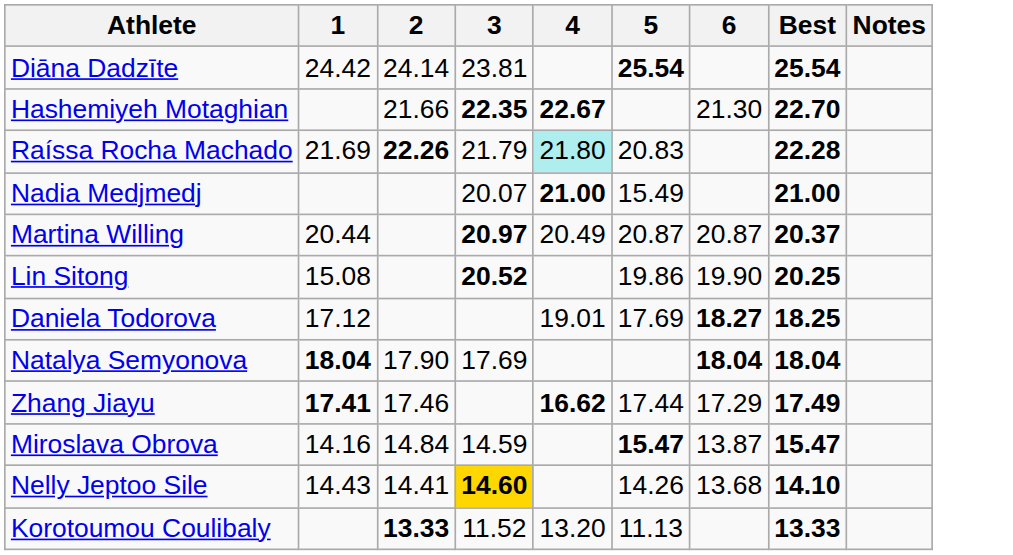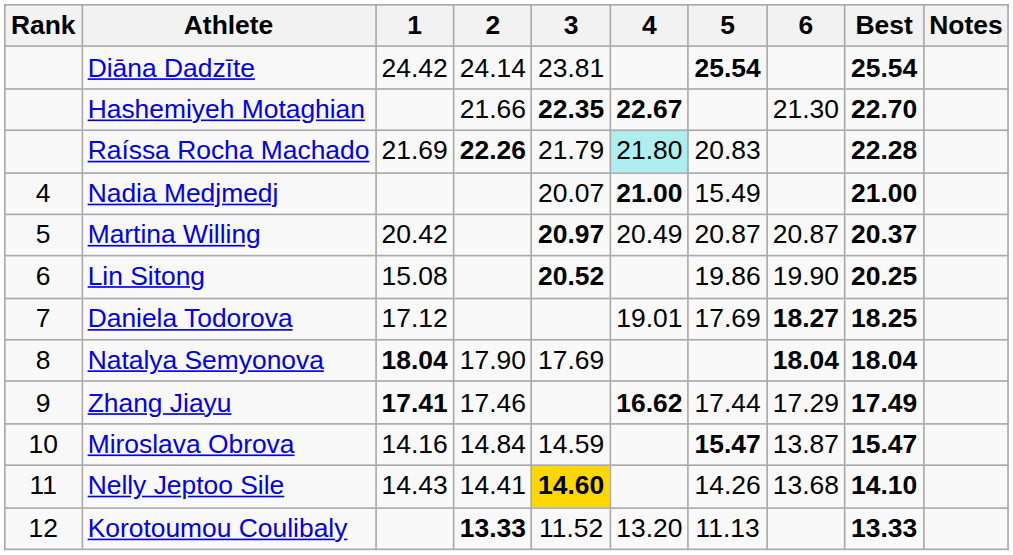+ column: Rank | 4 | 5 | 6 | 7 | 8 | 9 | 10 | 11 | 12
Martina Willing | 1: 20.44 -> 20.42
